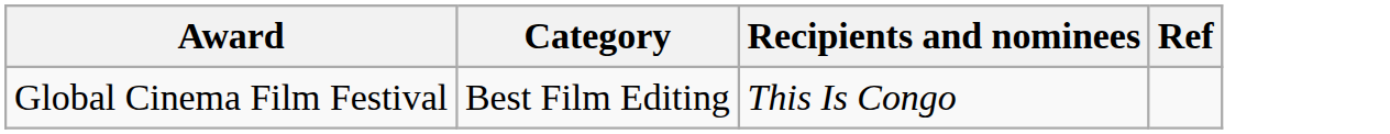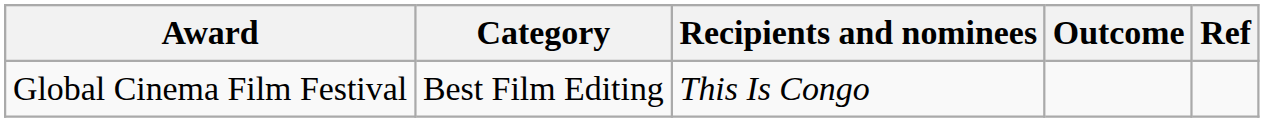+ column: Outcome
